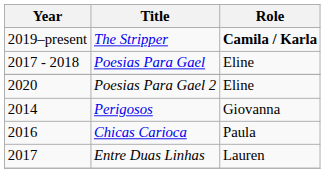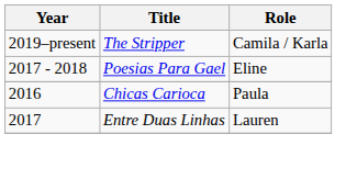The Stripper | Role: bold -> normal
- row: 2020 | Poesias Para Gael 2 | Eline
- row: 2014 | Perigosos | Giovanna
